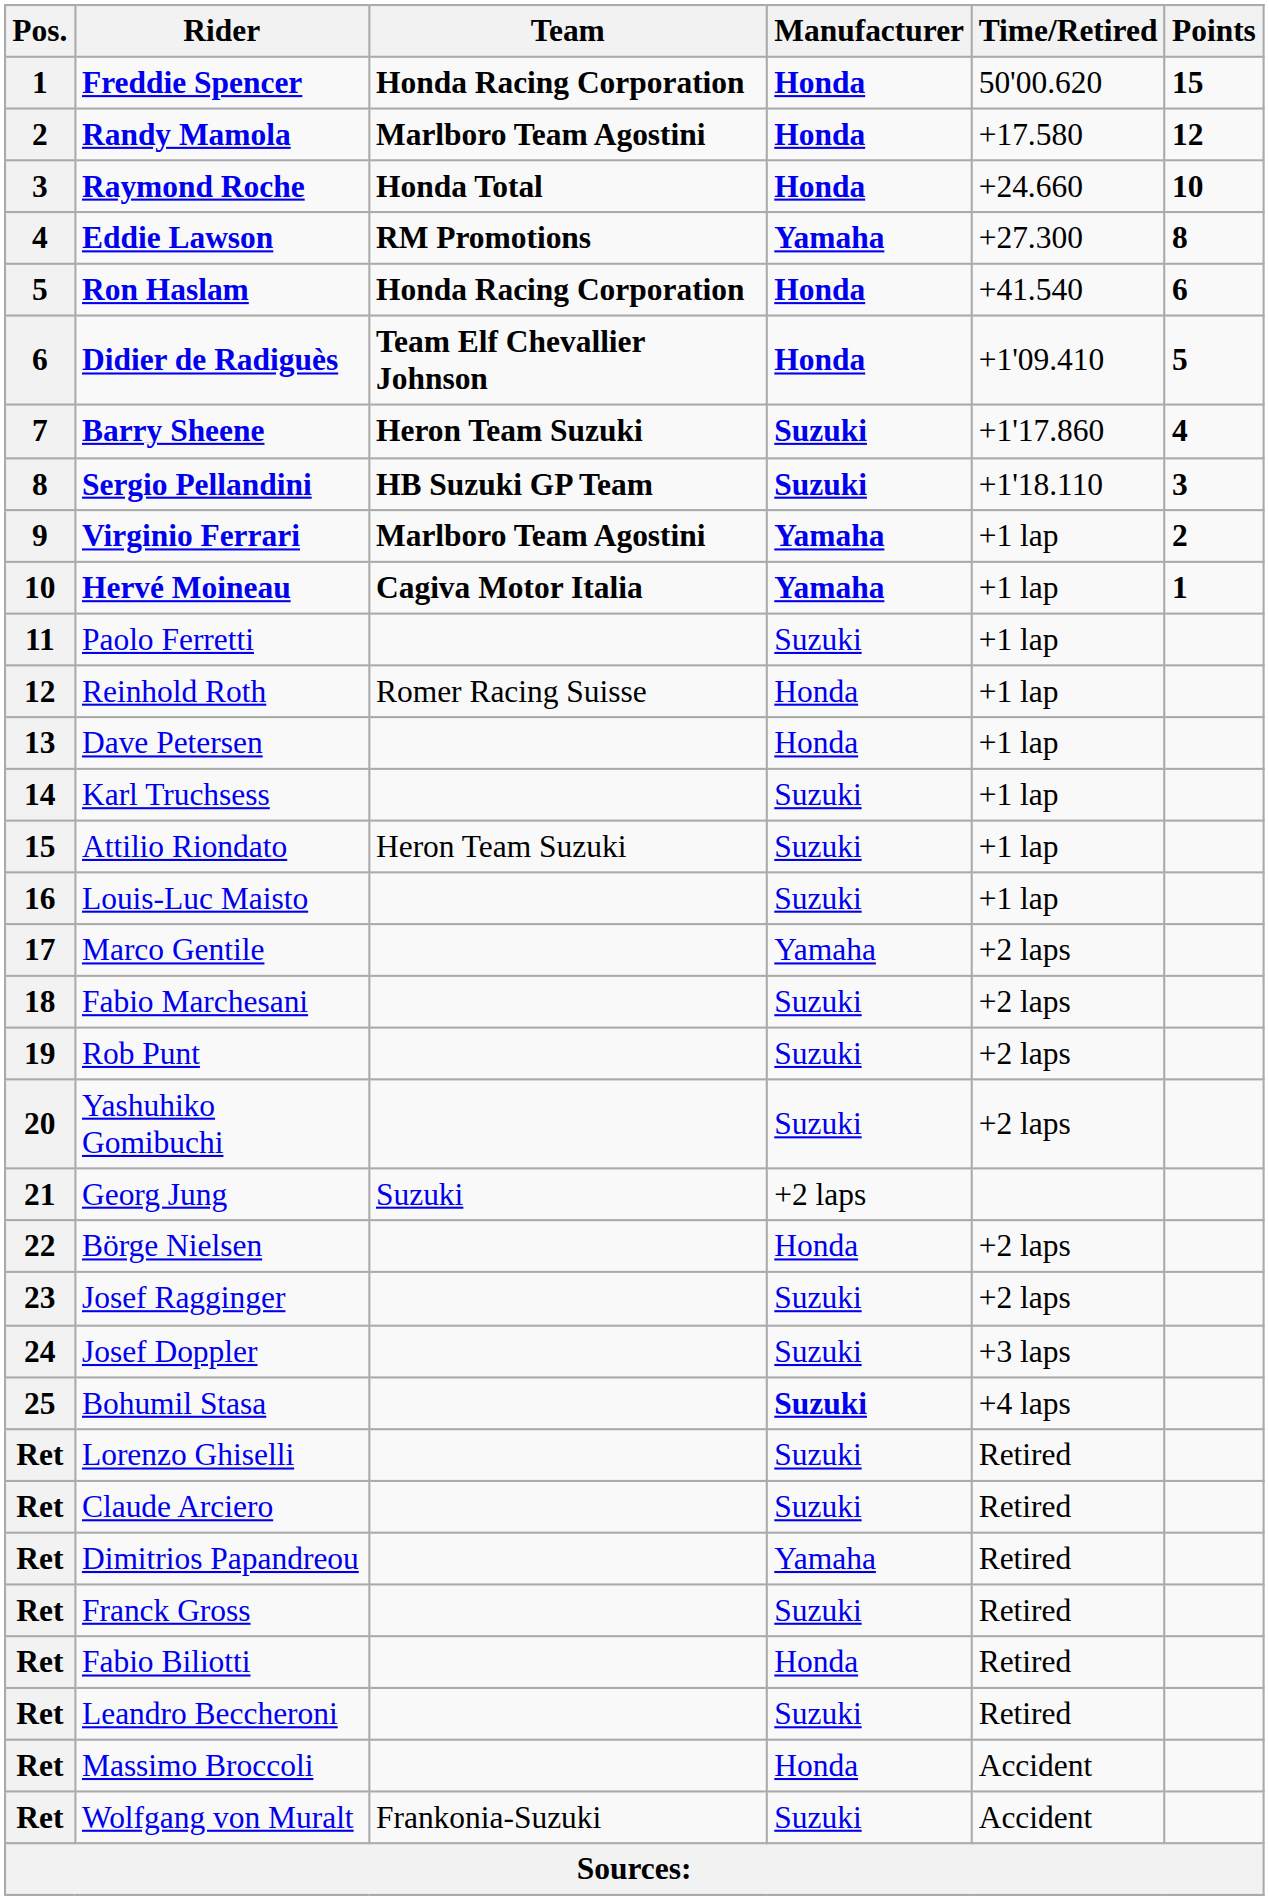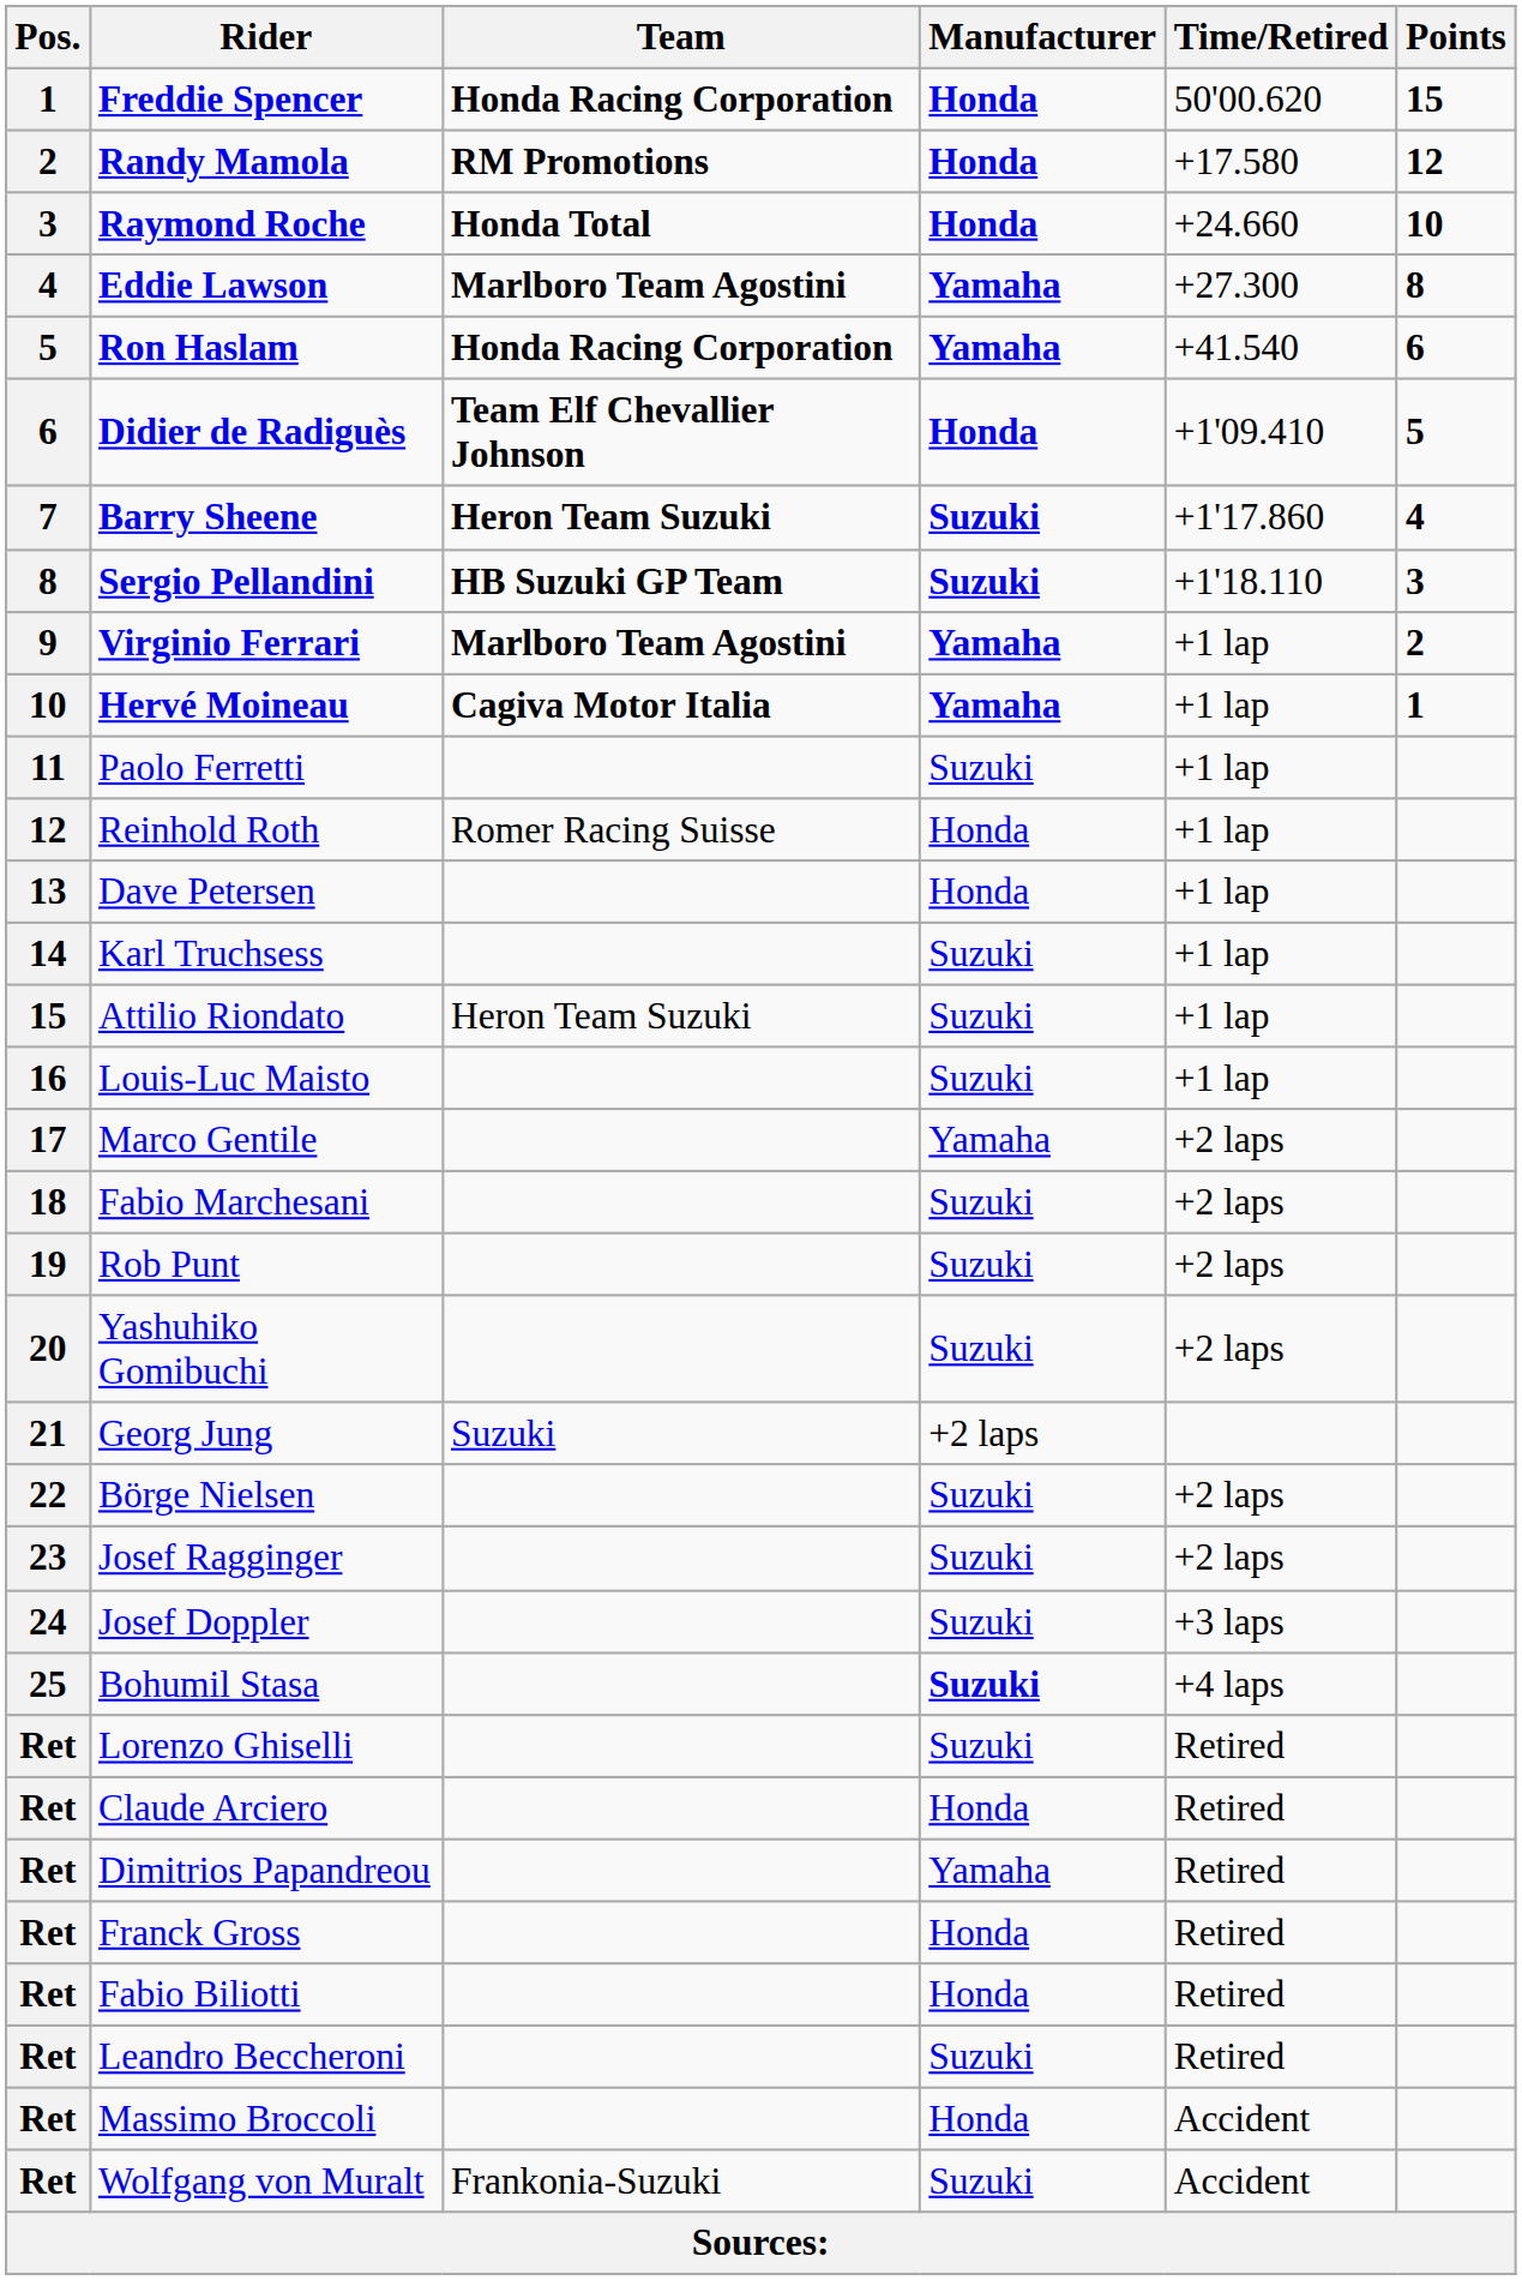Randy Mamola | Team: Marlboro Team Agostini -> RM Promotions
Eddie Lawson | Team: RM Promotions -> Marlboro Team Agostini
Ron Haslam | Manufacturer: Honda -> Yamaha
Börge Nielsen | Manufacturer: Honda -> Suzuki
Claude Arciero | Manufacturer: Suzuki -> Honda
Franck Gross | Manufacturer: Suzuki -> Honda
